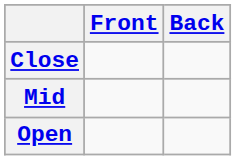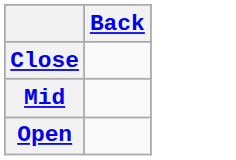- column: Front
